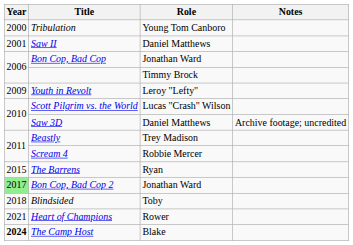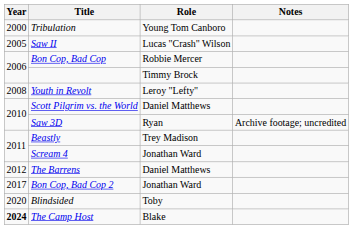Saw II | Year: 2001 -> 2005
Saw II | Role: Daniel Matthews -> Lucas "Crash" Wilson
Bon Cop, Bad Cop | Role: Jonathan Ward -> Robbie Mercer
Youth in Revolt | Year: 2009 -> 2008
Scott Pilgrim vs. the World | Role: Lucas "Crash" Wilson -> Daniel Matthews
Saw 3D | Role: Daniel Matthews -> Ryan
Scream 4 | Role: Robbie Mercer -> Jonathan Ward
The Barrens | Year: 2015 -> 2012
The Barrens | Role: Ryan -> Daniel Matthews
Bon Cop, Bad Cop 2 | Year: lightgreen background -> no background
Blindsided | Year: 2018 -> 2020
- row: 2021 | Heart of Champions | Rower
